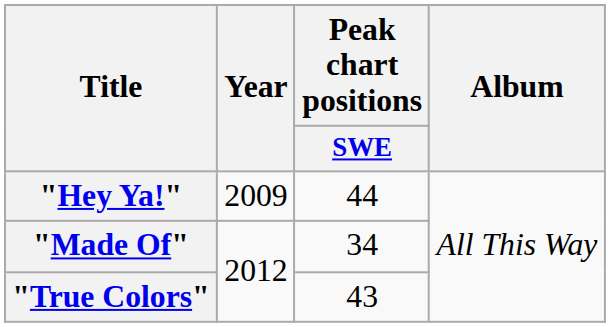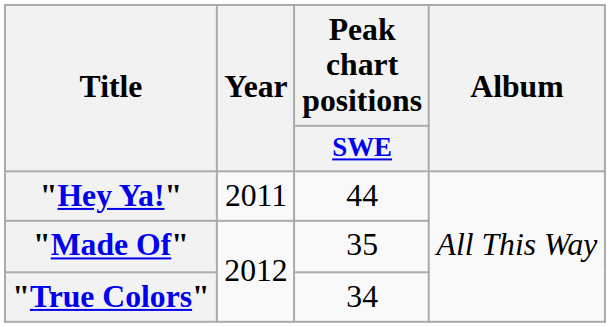"Hey Ya!" | Year: 2009 -> 2011
"Made Of" | Peak chart positions / SWE: 34 -> 35
"True Colors" | Peak chart positions / SWE: 43 -> 34
